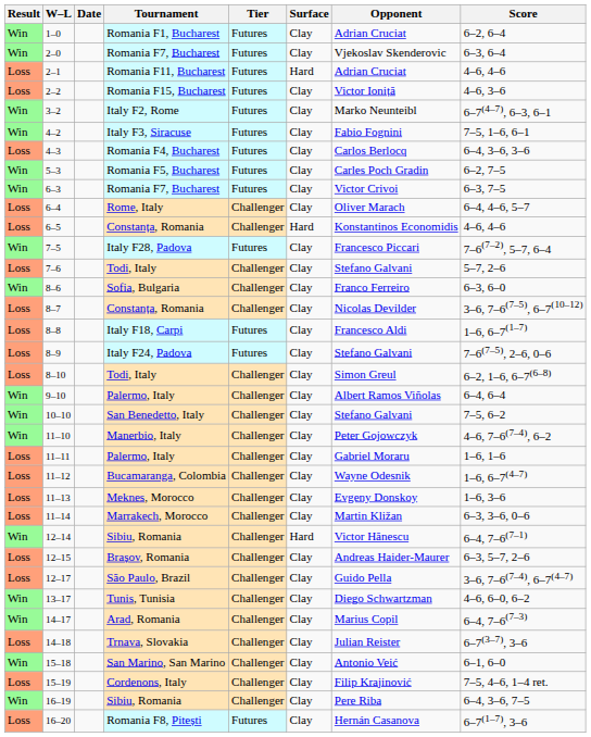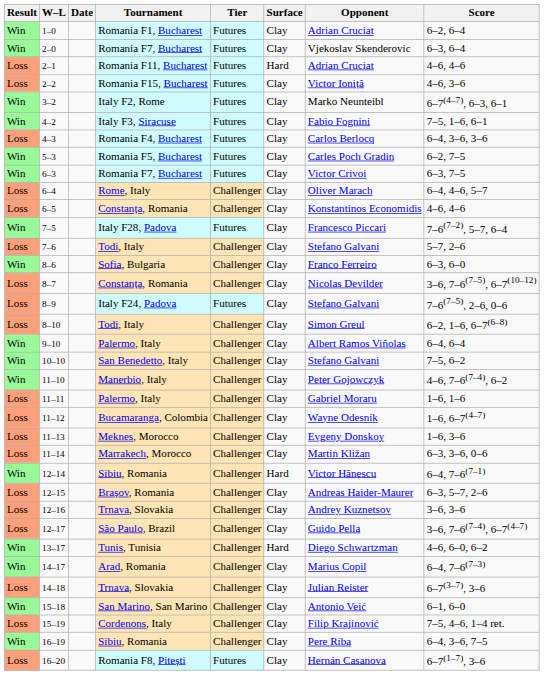6–5 | Surface: Hard -> Clay
- row: Loss | 8–8 | Italy F18, Carpi | Futures | Clay | Francesco Aldi | 1–6, 6–7(1–7)
+ row: Loss | 12–16 | Trnava, Slovakia | Challenger | Clay | Andrey Kuznetsov | 3–6, 3–6
13–17 | Surface: Clay -> Hard
